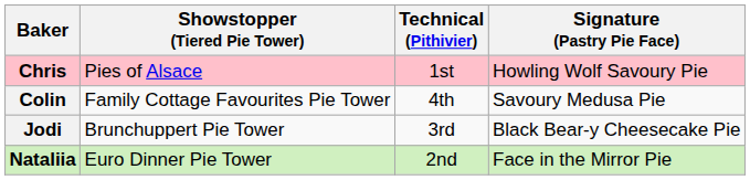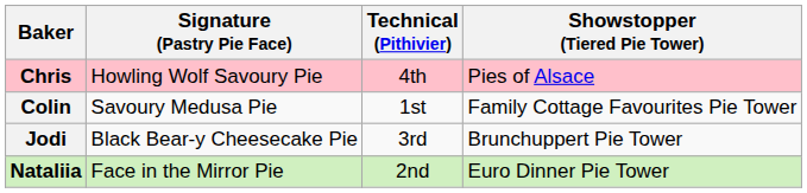columns swapped: Signature (Pastry Pie Face) <-> Showstopper (Tiered Pie Tower)
Chris | Technical (Pithivier): 1st -> 4th
Colin | Technical (Pithivier): 4th -> 1st
